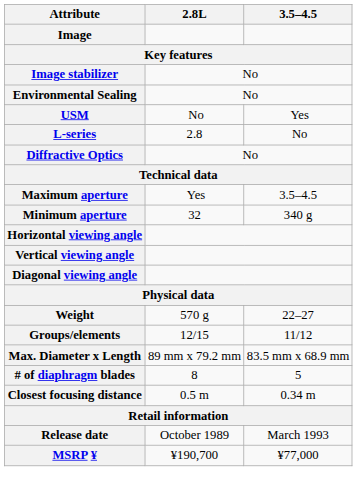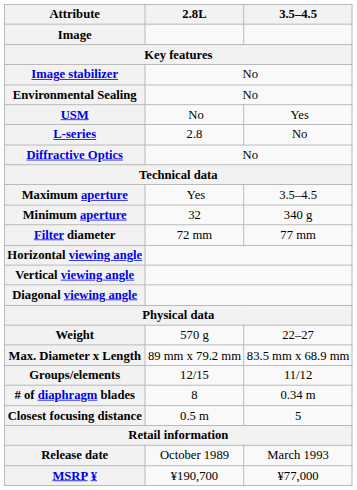+ row: Filter diameter | 72 mm | 77 mm
rows swapped: Max. Diameter x Length <-> Groups/elements
# of diaphragm blades | 3.5–4.5: 5 -> 0.34 m
Closest focusing distance | 3.5–4.5: 0.34 m -> 5
